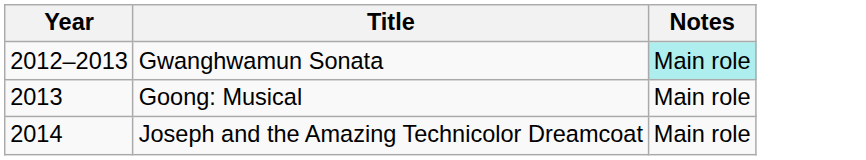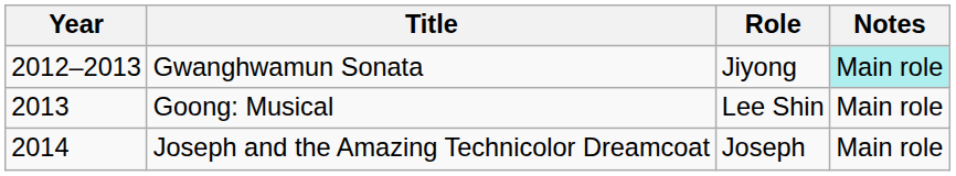+ column: Role | Jiyong | Lee Shin | Joseph
